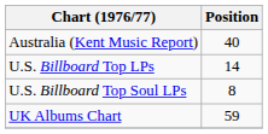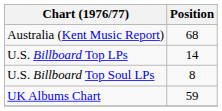Australia (Kent Music Report) | Position: 40 -> 68
